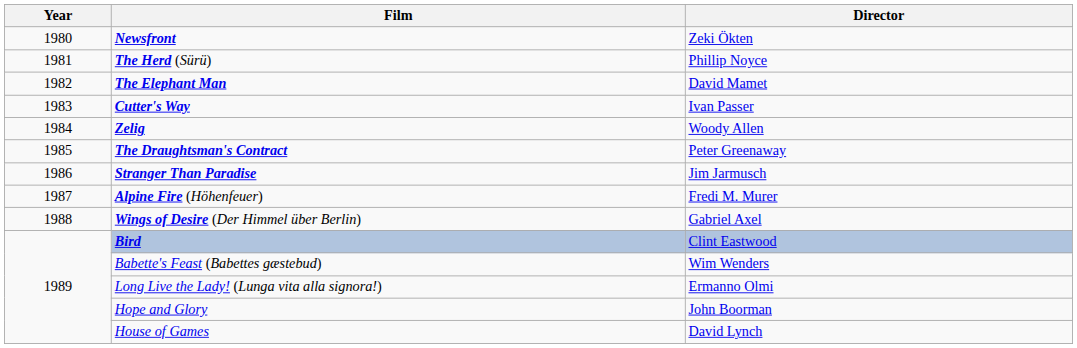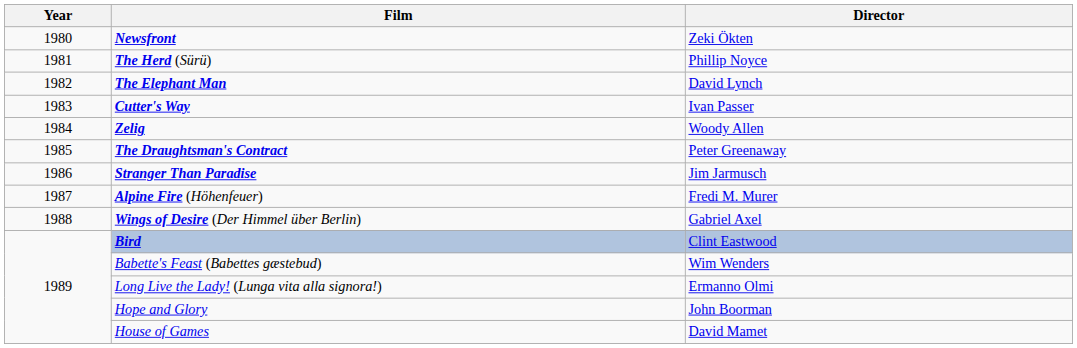The Elephant Man | Director: David Mamet -> David Lynch
House of Games | Director: David Lynch -> David Mamet
